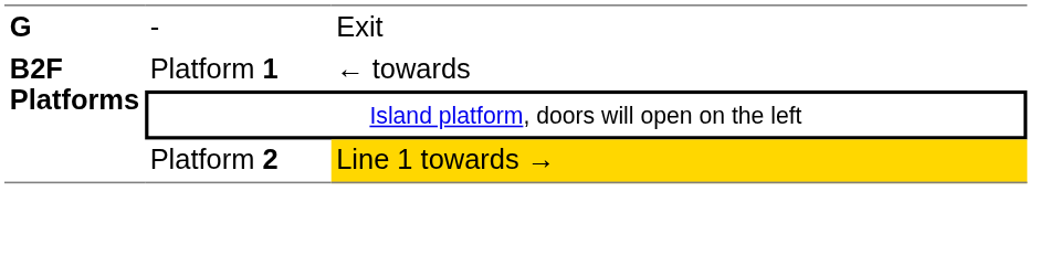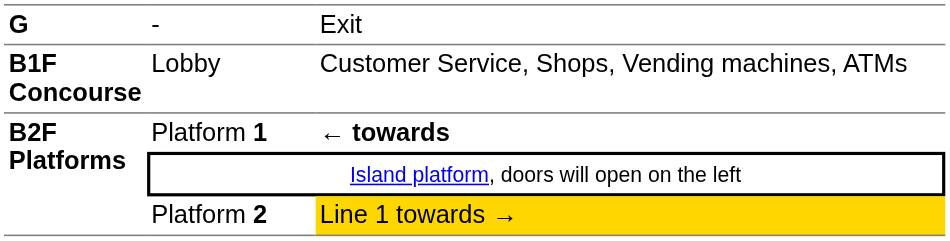+ row: B1F Concourse | Lobby | Customer Service, Shops, Vending machines, ATMs
Platform 1 | column 3: normal -> bold
